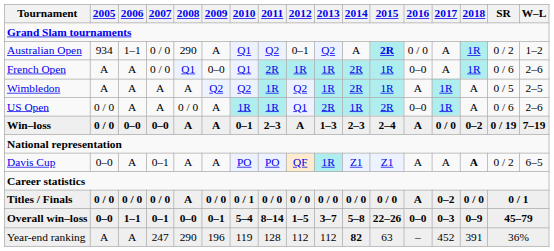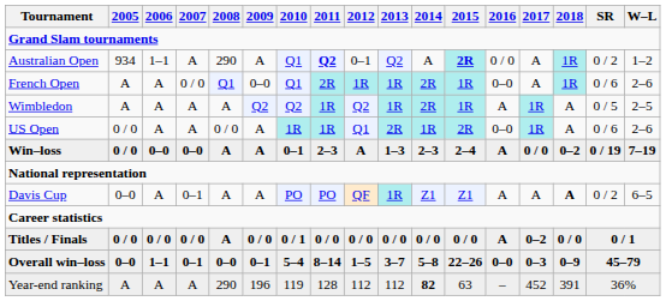Australian Open | 2007: 0 / 0 -> A
Australian Open | 2011: normal -> bold
Year-end ranking | 2007: 247 -> A
